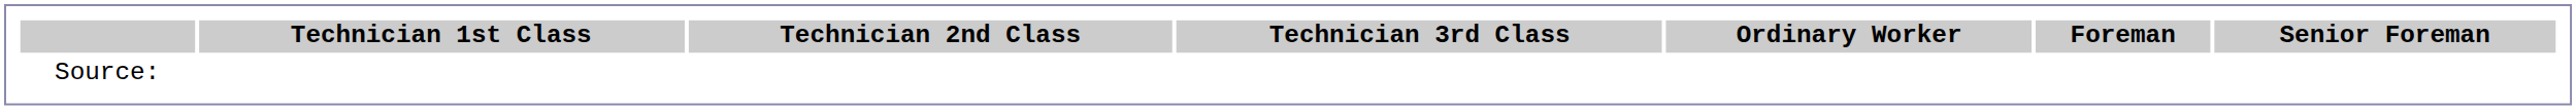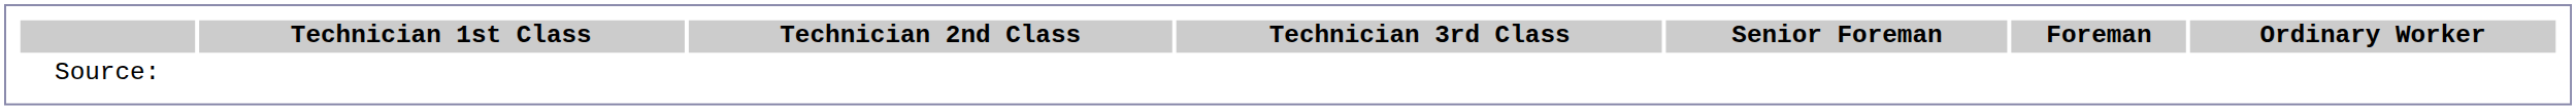columns swapped: Senior Foreman <-> Ordinary Worker
